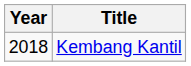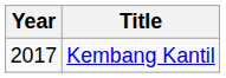Kembang Kantil | Year: 2018 -> 2017
